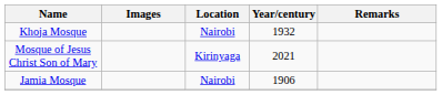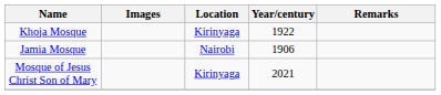Khoja Mosque | Location: Nairobi -> Kirinyaga
Khoja Mosque | Year/century: 1932 -> 1922
rows swapped: Jamia Mosque <-> Mosque of Jesus Christ Son of Mary
